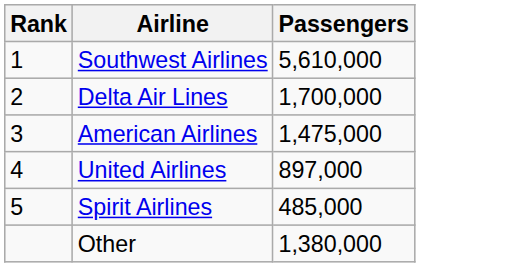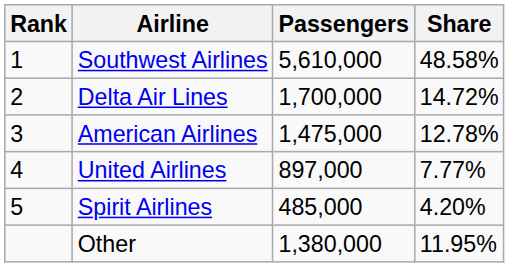+ column: Share | 48.58% | 14.72% | 12.78% | 7.77% | 4.20% | 11.95%
